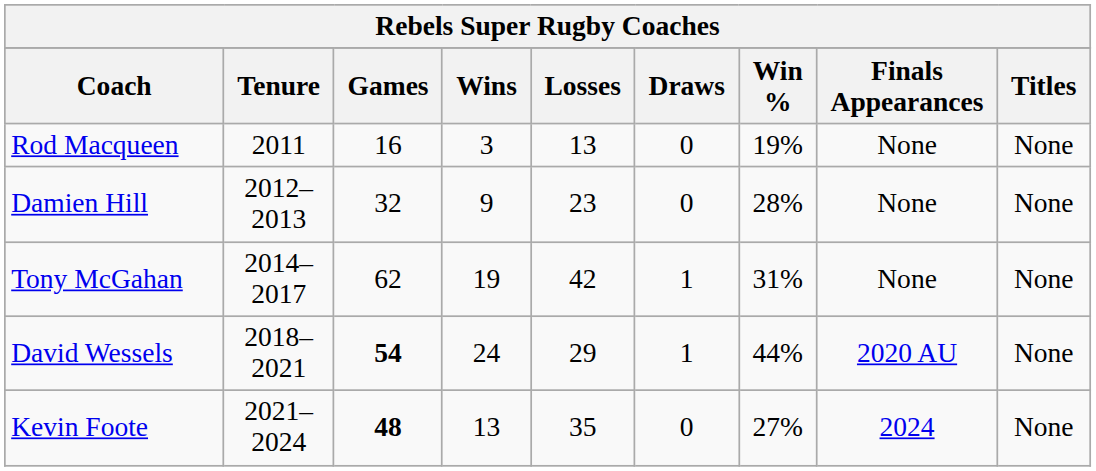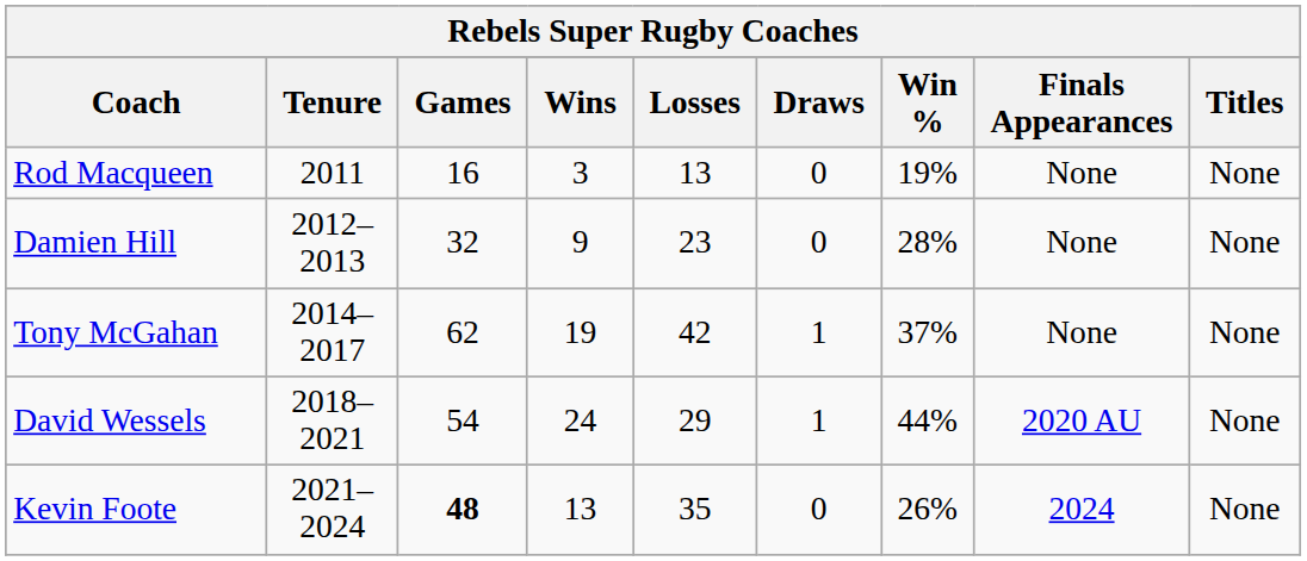Tony McGahan | Win %: 31% -> 37%
David Wessels | Games: bold -> normal
Kevin Foote | Win %: 27% -> 26%
